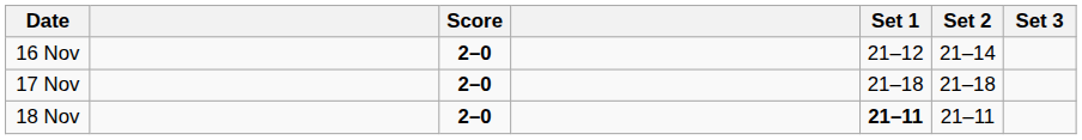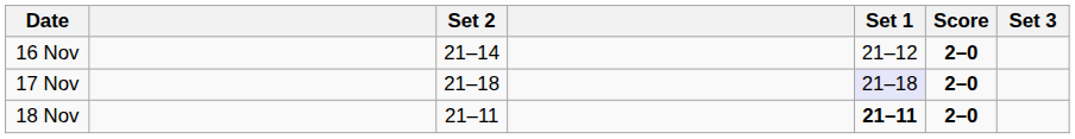columns swapped: Score <-> Set 2
17 Nov | Set 1: no background -> lavender background
